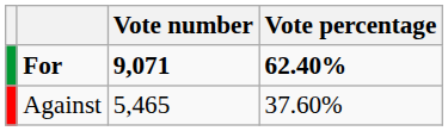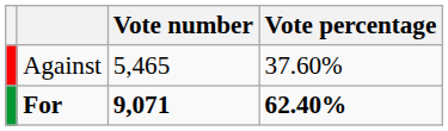rows swapped: For <-> Against
